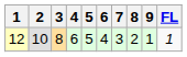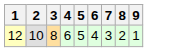- column: FL | 1
